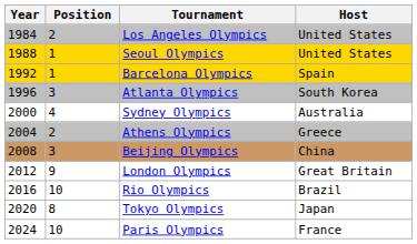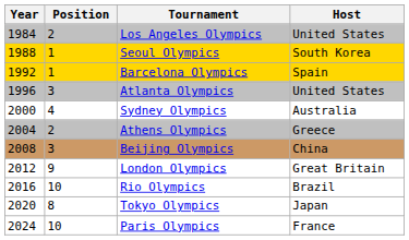Seoul Olympics | Host: United States -> South Korea
Atlanta Olympics | Host: South Korea -> United States
